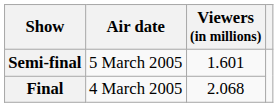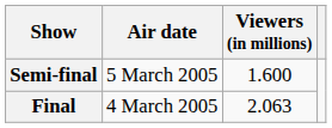Semi-final | Viewers (in millions): 1.601 -> 1.600
Final | Viewers (in millions): 2.068 -> 2.063
